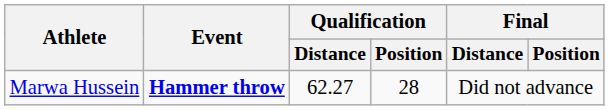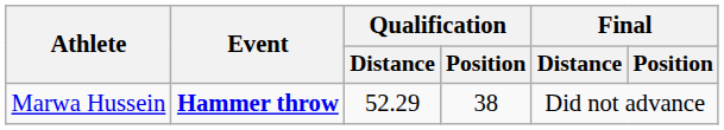Marwa Hussein | Qualification / Distance: 62.27 -> 52.29
Marwa Hussein | Qualification / Position: 28 -> 38
